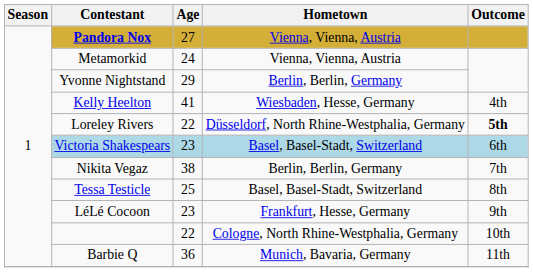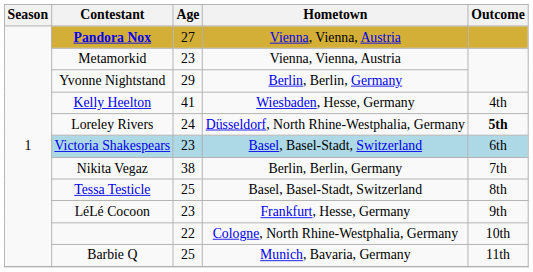Metamorkid | Age: 24 -> 23
Loreley Rivers | Age: 22 -> 24
Barbie Q | Age: 36 -> 25
